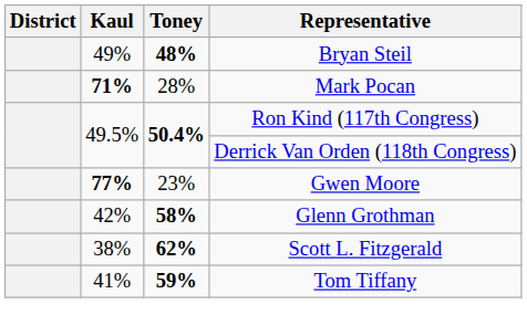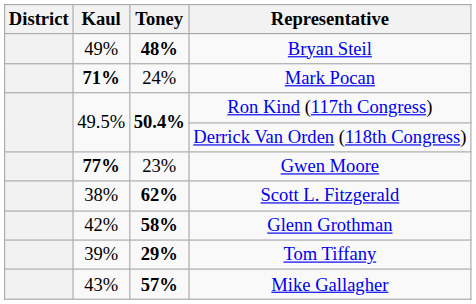Mark Pocan | Toney: 28% -> 24%
rows swapped: Scott L. Fitzgerald <-> Glenn Grothman
Tom Tiffany | Kaul: 41% -> 39%
Tom Tiffany | Toney: 59% -> 29%
+ row: 43% | 57% | Mike Gallagher
